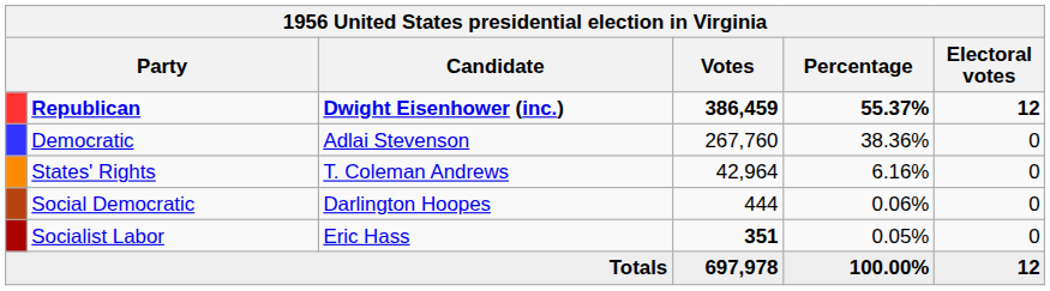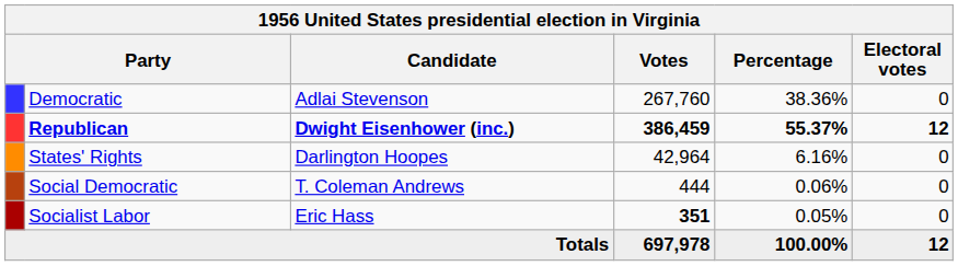rows swapped: Republican <-> Democratic
States' Rights | Candidate: T. Coleman Andrews -> Darlington Hoopes
Social Democratic | Candidate: Darlington Hoopes -> T. Coleman Andrews
